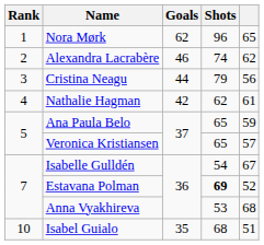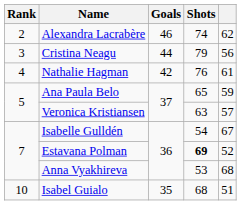- row: 1 | Nora Mørk | 62 | 96 | 65
Nathalie Hagman | Shots: 62 -> 76
Veronica Kristiansen | Shots: 65 -> 63
